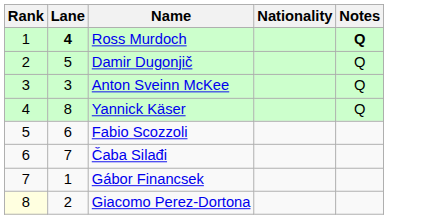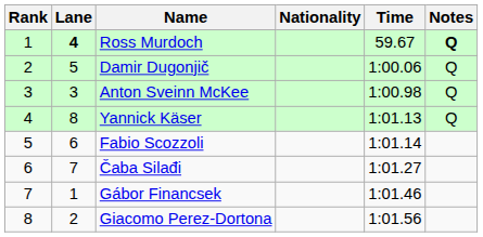+ column: Time | 59.67 | 1:00.06 | 1:00.98 | 1:01.13 | 1:01.14 | 1:01.27 | 1:01.46 | 1:01.56
Giacomo Perez-Dortona | Rank: lightyellow background -> no background
